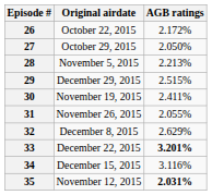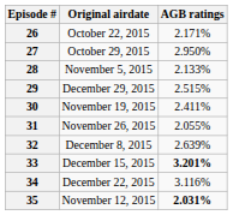26 | AGB ratings: 2.172% -> 2.171%
27 | AGB ratings: 2.050% -> 2.950%
28 | AGB ratings: 2.213% -> 2.133%
32 | AGB ratings: 2.629% -> 2.639%
33 | Original airdate: December 22, 2015 -> December 15, 2015
34 | Original airdate: December 15, 2015 -> December 22, 2015
